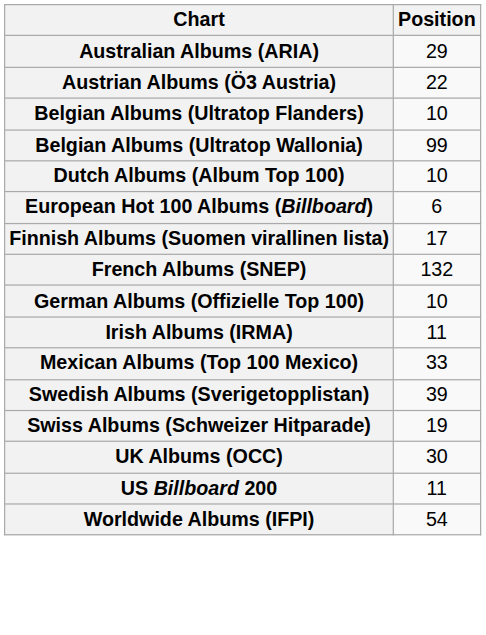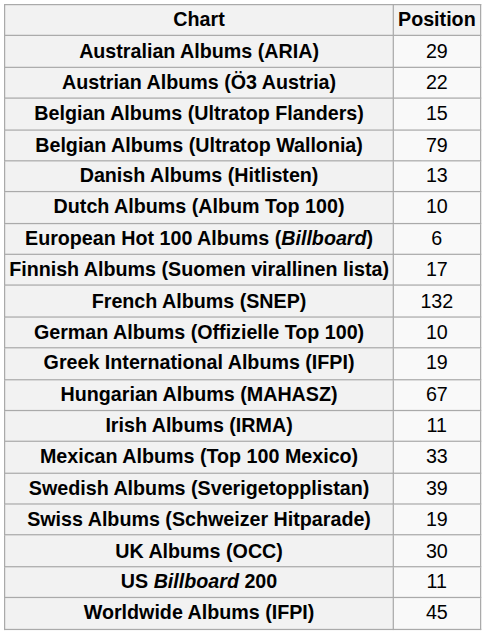Belgian Albums (Ultratop Flanders) | Position: 10 -> 15
Belgian Albums (Ultratop Wallonia) | Position: 99 -> 79
+ row: Danish Albums (Hitlisten) | 13
+ row: Greek International Albums (IFPI) | 19
+ row: Hungarian Albums (MAHASZ) | 67
Worldwide Albums (IFPI) | Position: 54 -> 45
